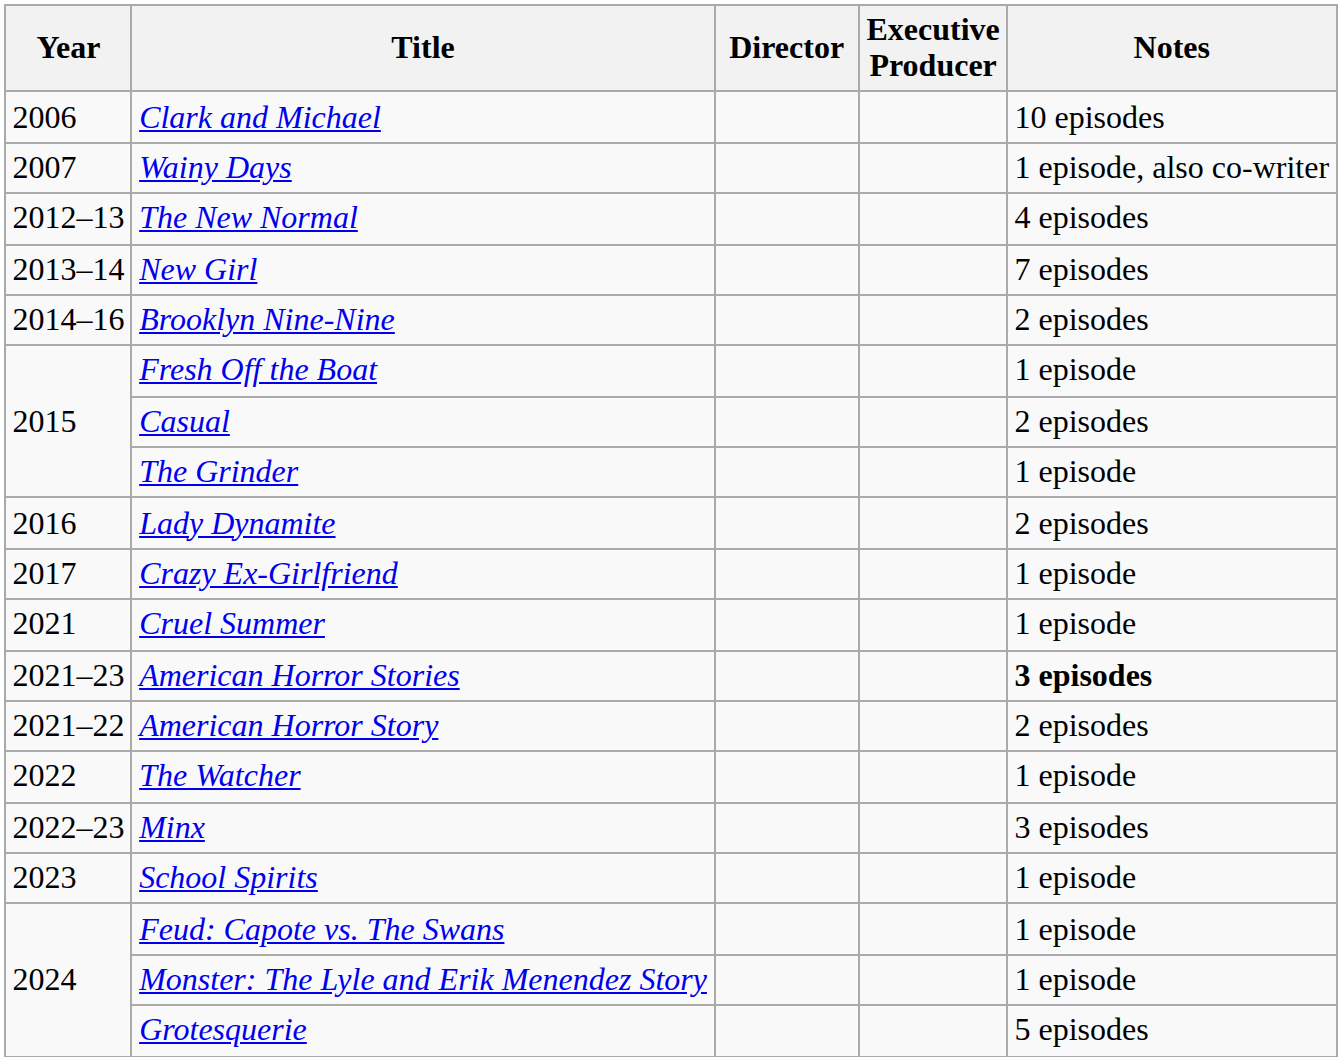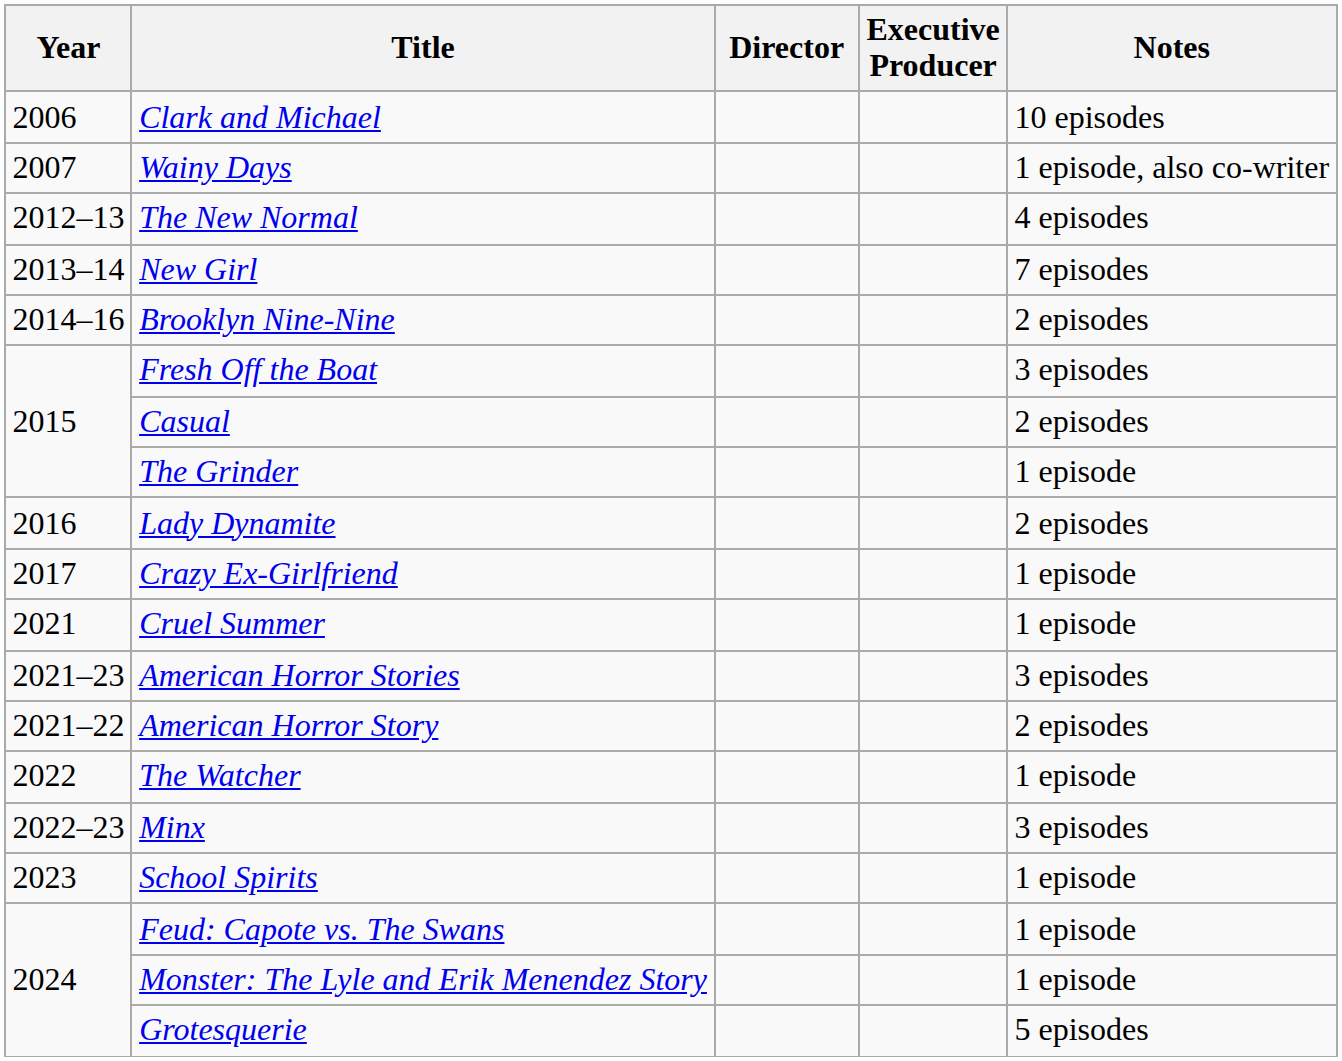Fresh Off the Boat | Notes: 1 episode -> 3 episodes
American Horror Stories | Notes: bold -> normal
